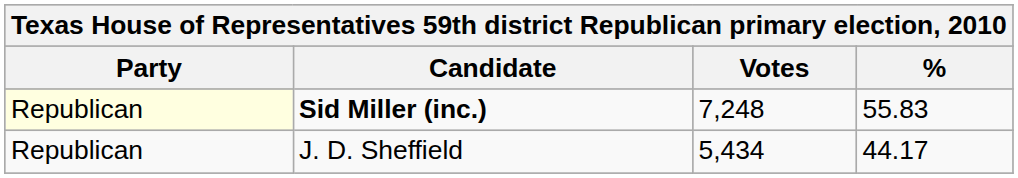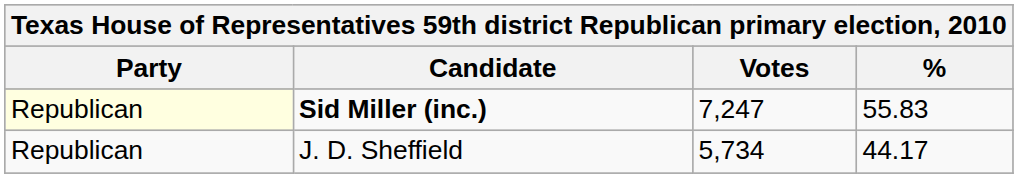Sid Miller (inc.) | Votes: 7,248 -> 7,247
J. D. Sheffield | Votes: 5,434 -> 5,734
